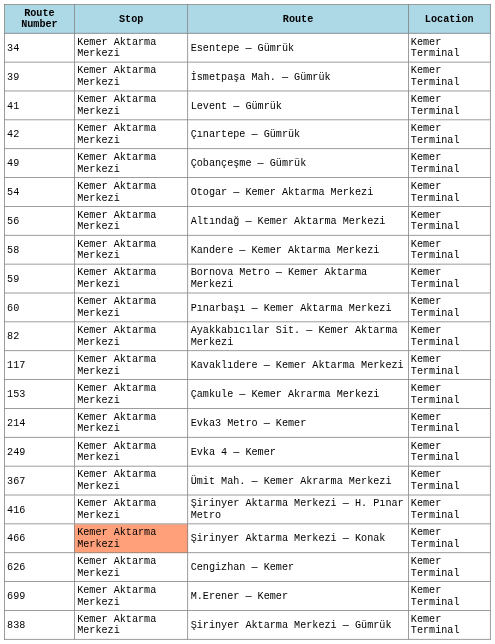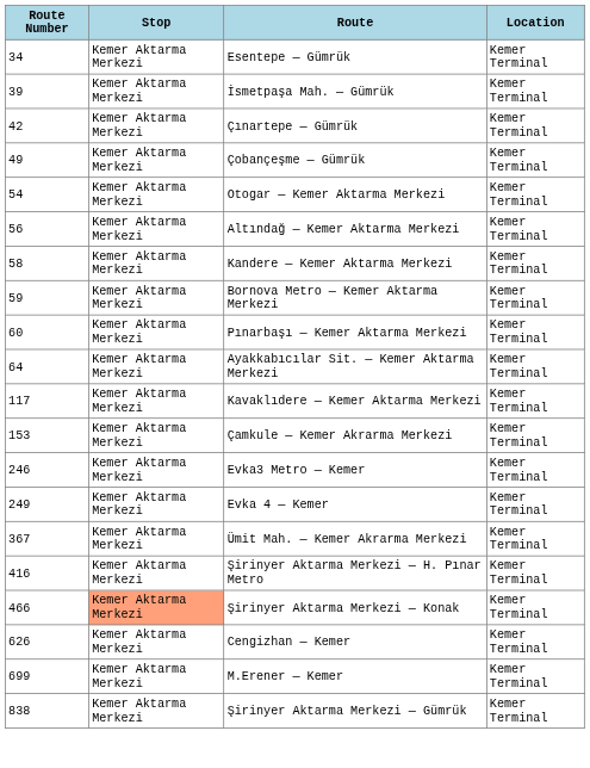- row: 41 | Kemer Aktarma Merkezi | Levent — Gümrük | Kemer Terminal
Ayakkabıcılar Sit. — Kemer Aktarma Merkezi | Route Number: 82 -> 64
Evka3 Metro — Kemer | Route Number: 214 -> 246
